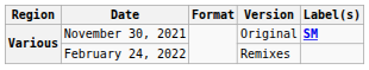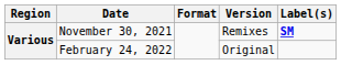November 30, 2021 | Version: Original -> Remixes
February 24, 2022 | Version: Remixes -> Original
